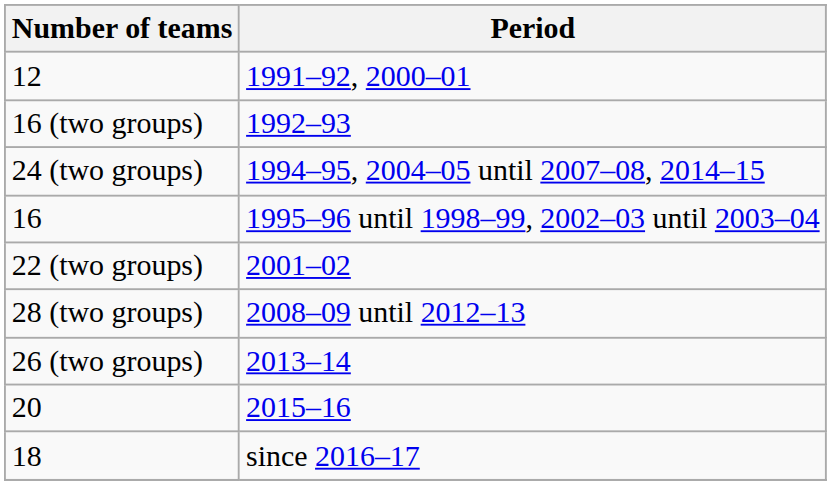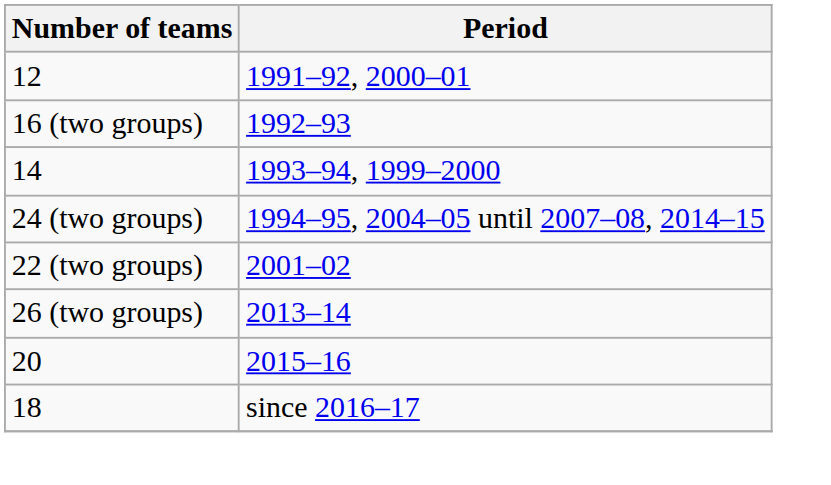+ row: 14 | 1993–94, 1999–2000
- row: 16 | 1995–96 until 1998–99, 2002–03 until 2003–04
- row: 28 (two groups) | 2008–09 until 2012–13
